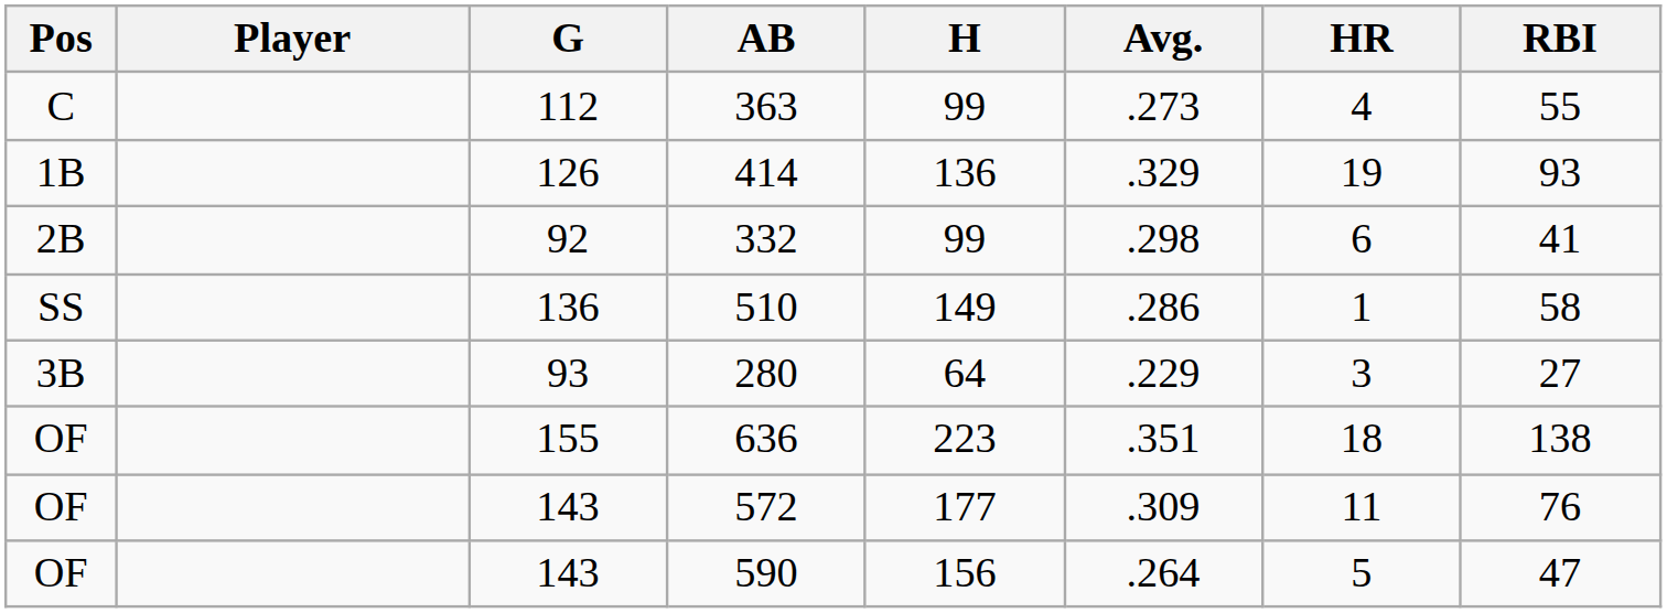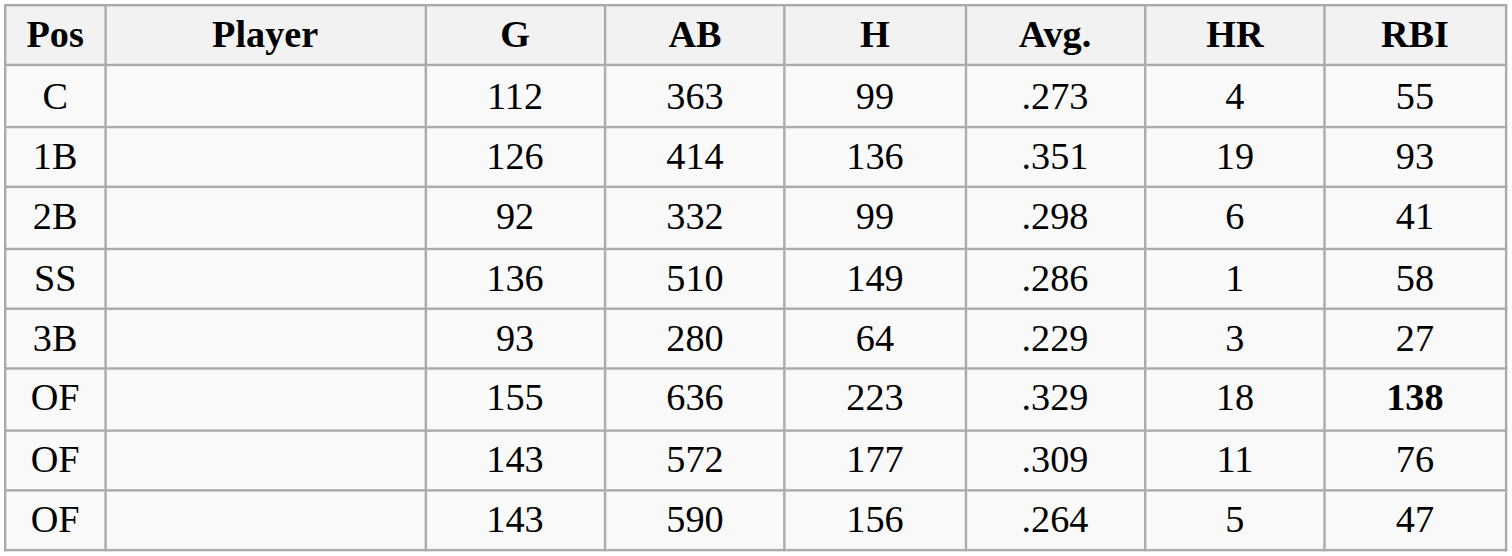414 | Avg.: .329 -> .351
636 | Avg.: .351 -> .329
636 | RBI: normal -> bold
